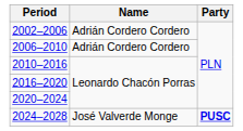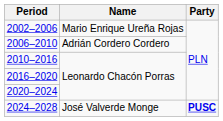2002–2006 | Name: Adrián Cordero Cordero -> Mario Enrique Ureña Rojas
